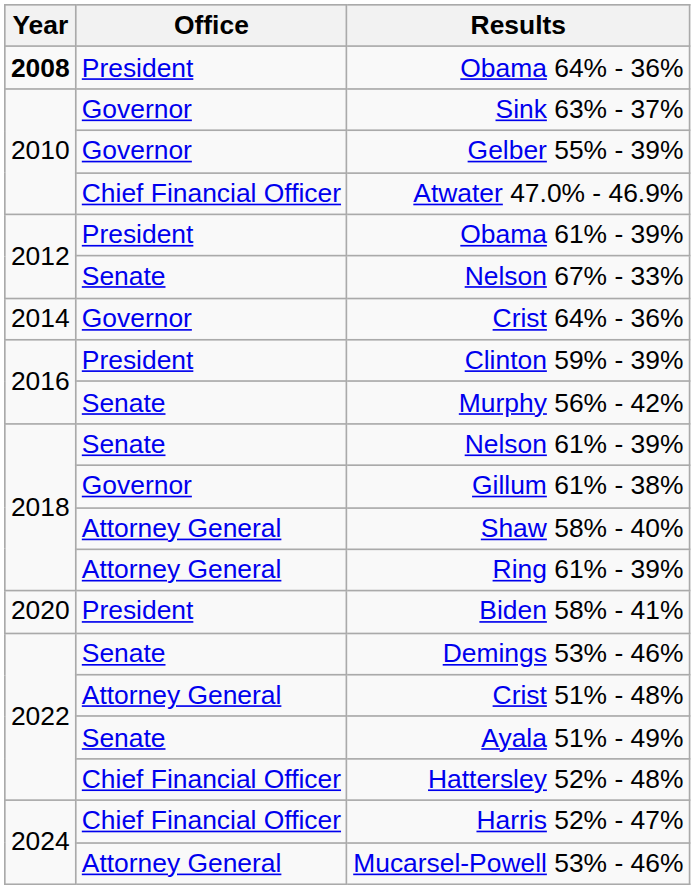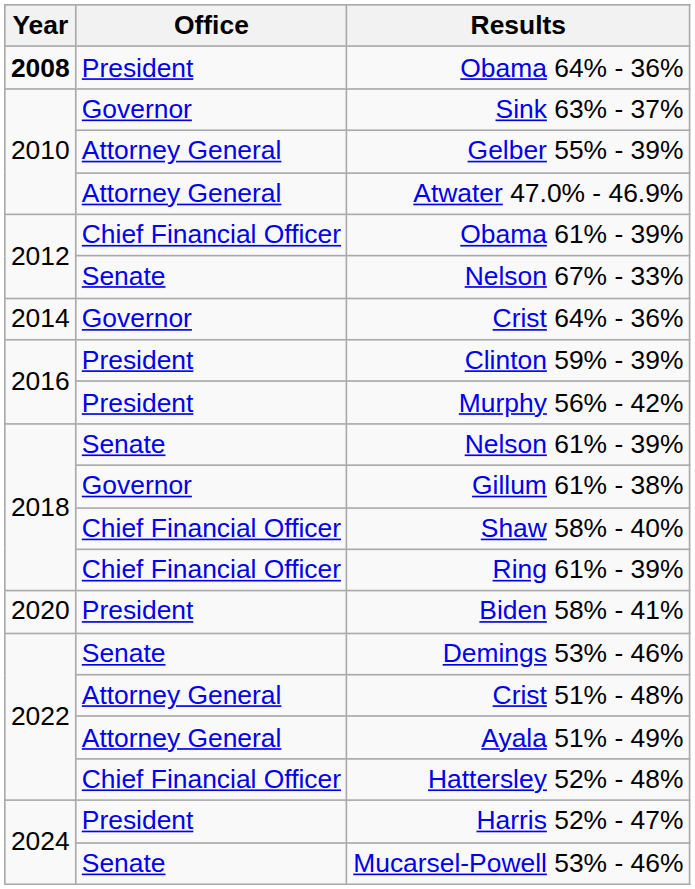Gelber 55% - 39% | Office: Governor -> Attorney General
Atwater 47.0% - 46.9% | Office: Chief Financial Officer -> Attorney General
Obama 61% - 39% | Office: President -> Chief Financial Officer
Murphy 56% - 42% | Office: Senate -> President
Shaw 58% - 40% | Office: Attorney General -> Chief Financial Officer
Ring 61% - 39% | Office: Attorney General -> Chief Financial Officer
Ayala 51% - 49% | Office: Senate -> Attorney General
Harris 52% - 47% | Office: Chief Financial Officer -> President
Mucarsel-Powell 53% - 46% | Office: Attorney General -> Senate
